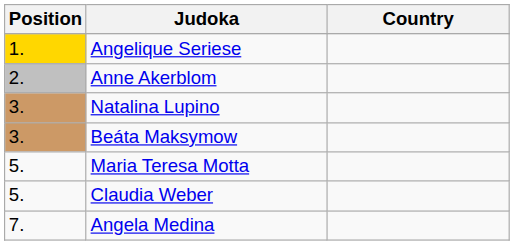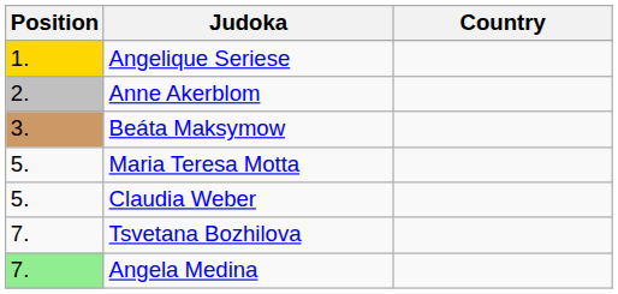- row: 3. | Natalina Lupino
+ row: 7. | Tsvetana Bozhilova
Angela Medina | Position: no background -> lightgreen background
